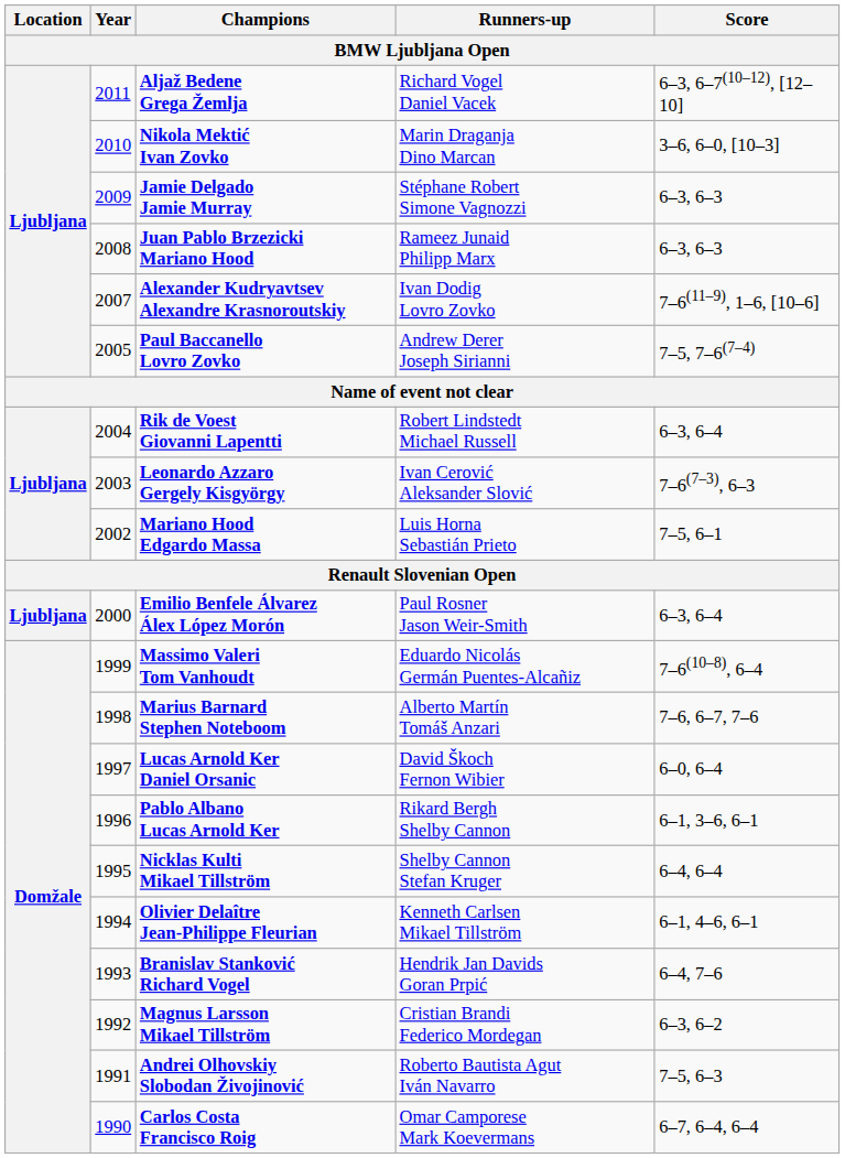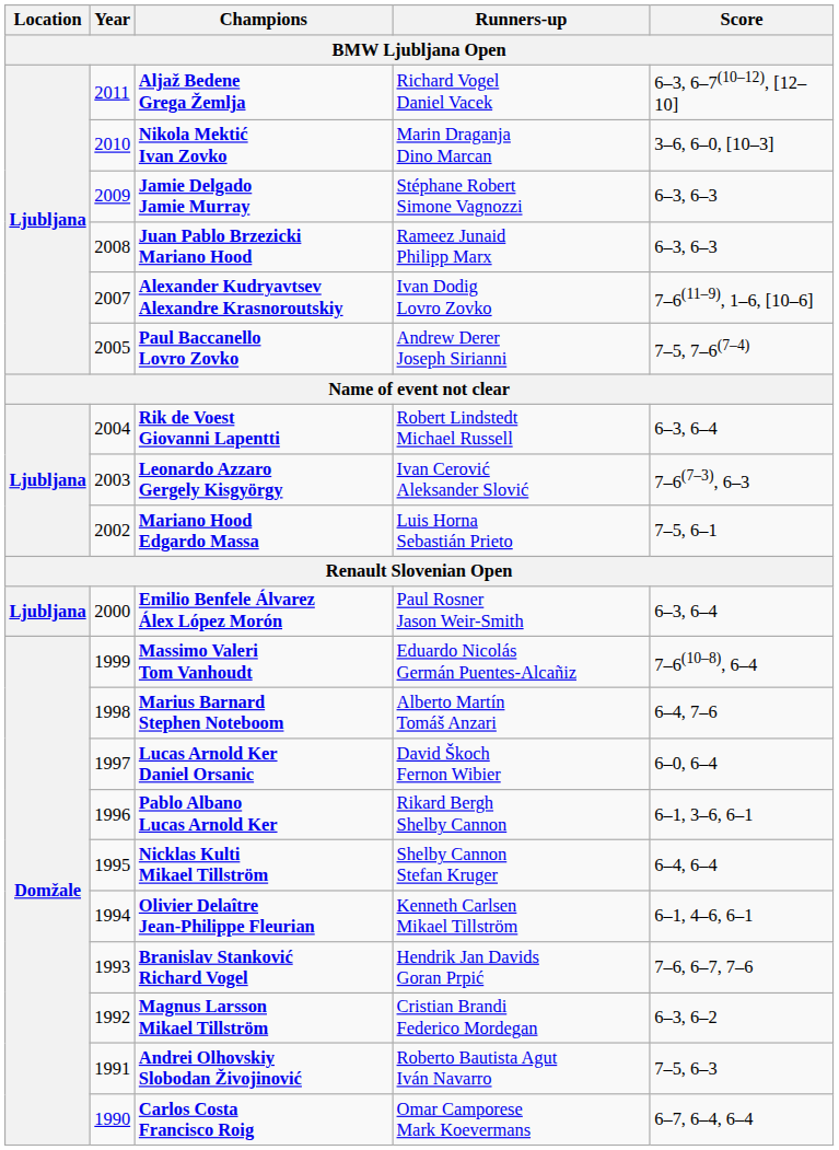Marius Barnard Stephen Noteboom | Score: 7–6, 6–7, 7–6 -> 6–4, 7–6
Branislav Stanković Richard Vogel | Score: 6–4, 7–6 -> 7–6, 6–7, 7–6
